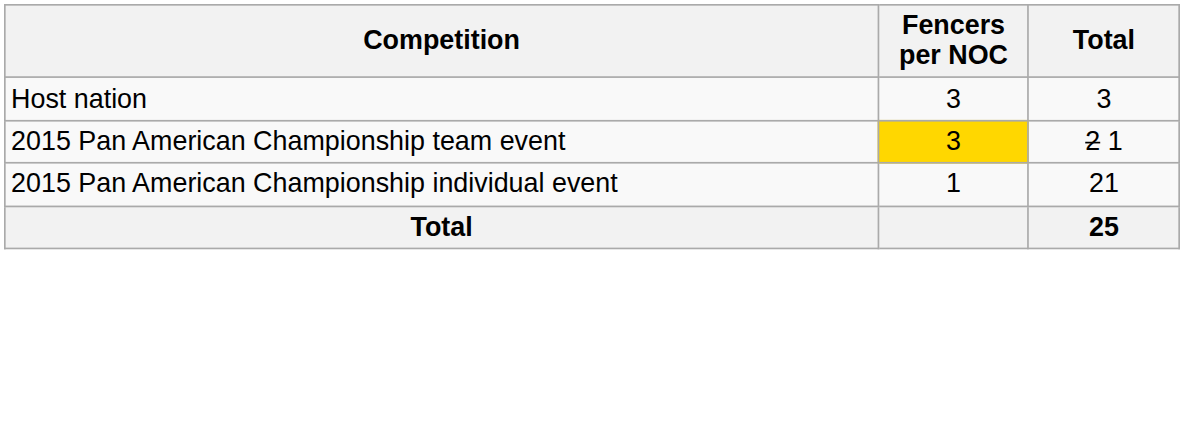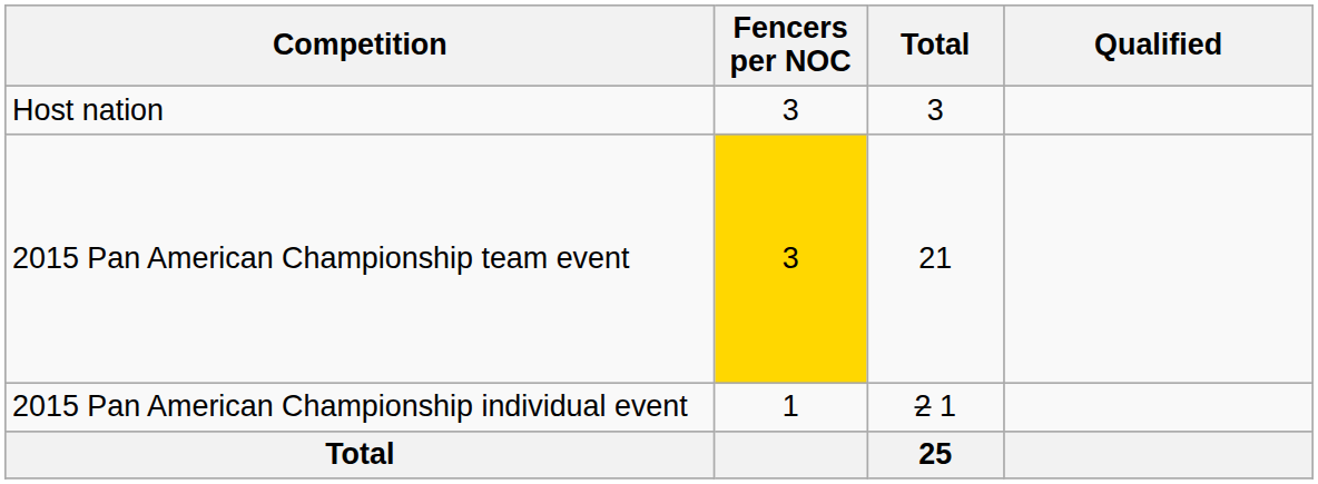+ column: Qualified
2015 Pan American Championship team event | Total: 2 1 -> 21
2015 Pan American Championship individual event | Total: 21 -> 2 1
